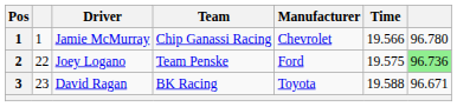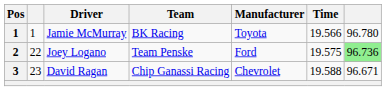Jamie McMurray | Team: Chip Ganassi Racing -> BK Racing
Jamie McMurray | Manufacturer: Chevrolet -> Toyota
David Ragan | Team: BK Racing -> Chip Ganassi Racing
David Ragan | Manufacturer: Toyota -> Chevrolet
